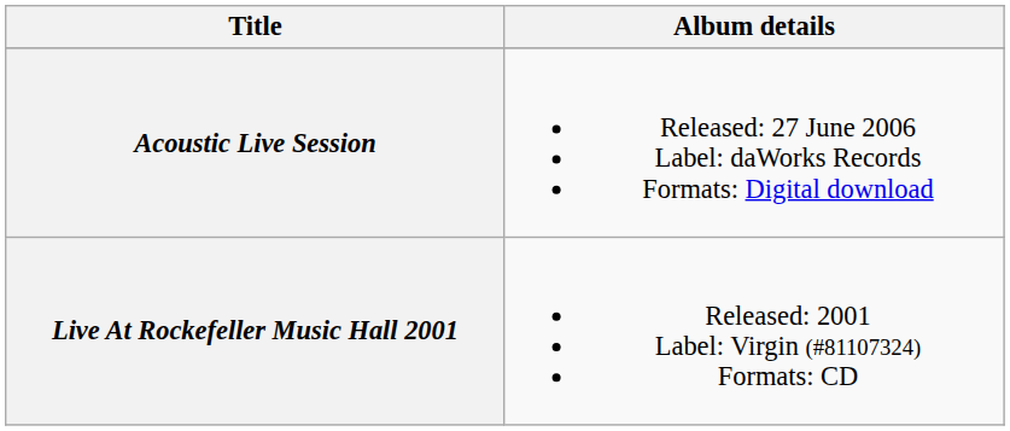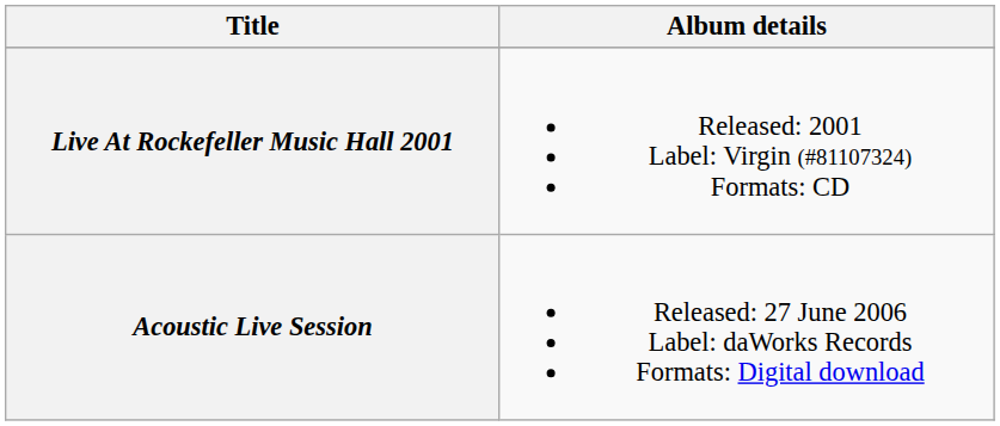rows swapped: Live At Rockefeller Music Hall 2001 <-> Acoustic Live Session
